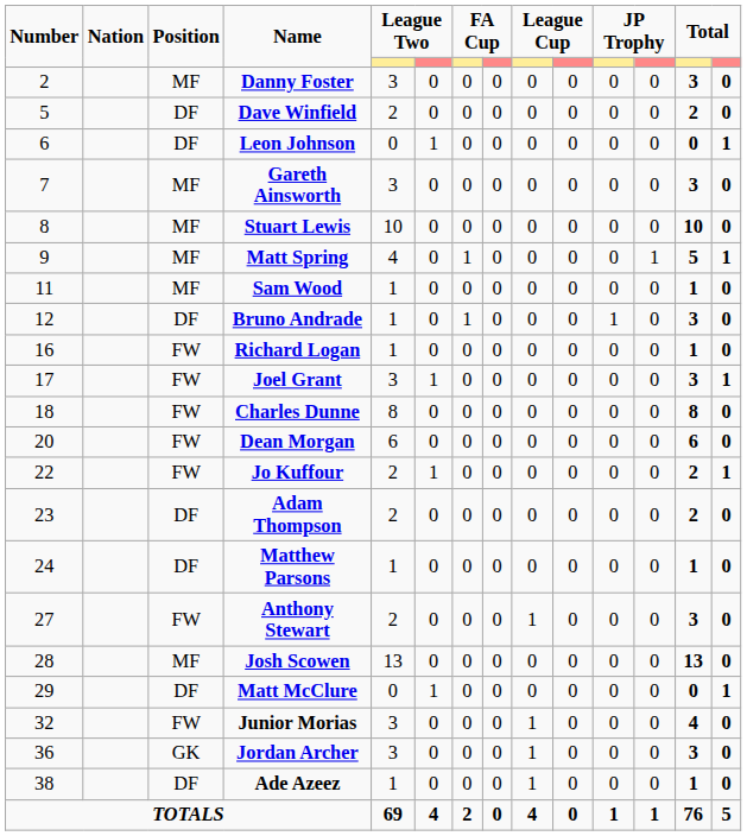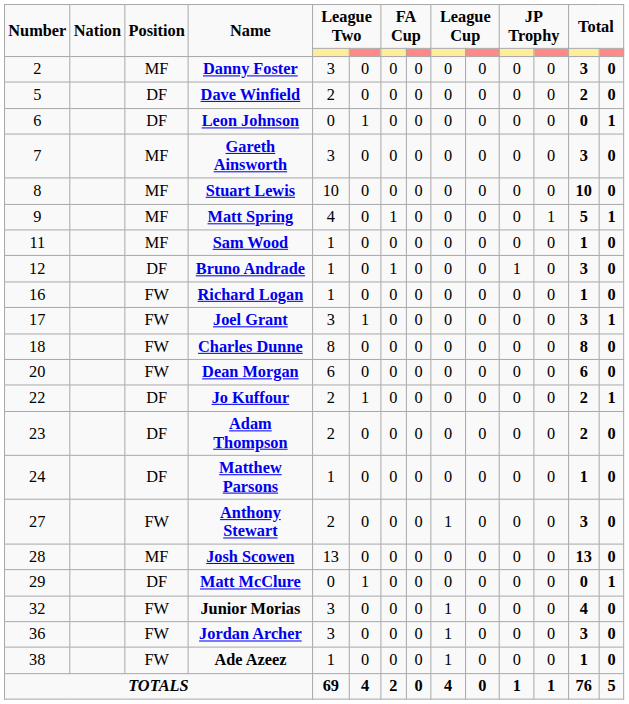Jo Kuffour | Position: FW -> DF
Jordan Archer | Position: GK -> FW
Ade Azeez | Position: DF -> FW
